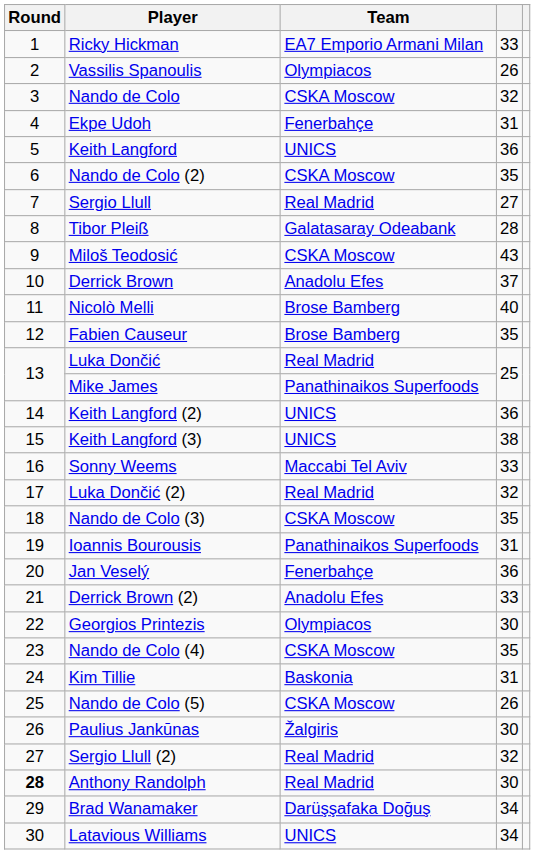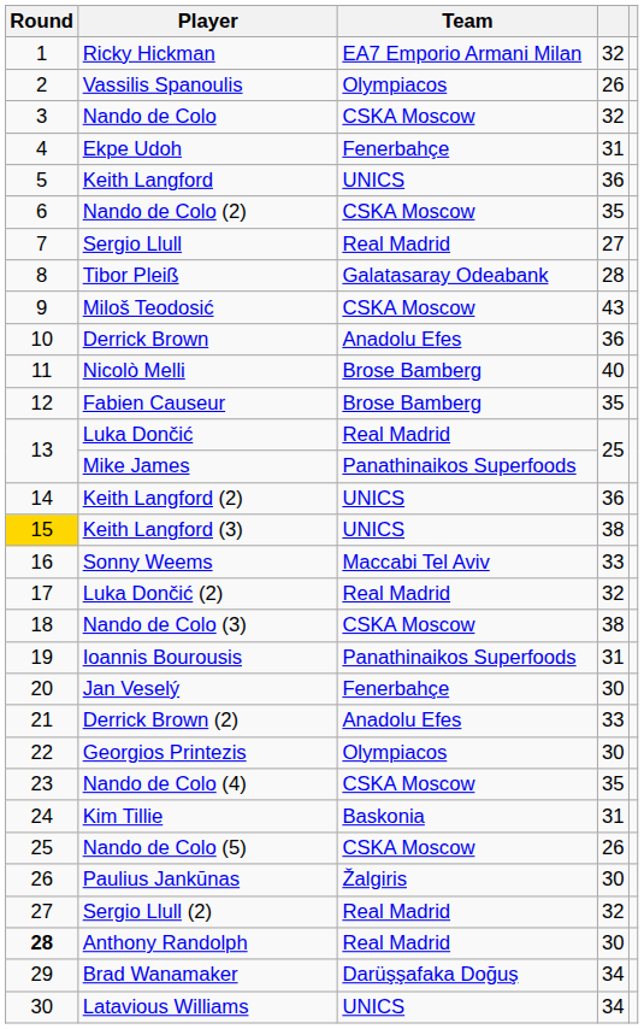Ricky Hickman | column 4: 33 -> 32
Derrick Brown | column 4: 37 -> 36
Keith Langford (3) | Round: no background -> gold background
Nando de Colo (3) | column 4: 35 -> 38
Jan Veselý | column 4: 36 -> 30
